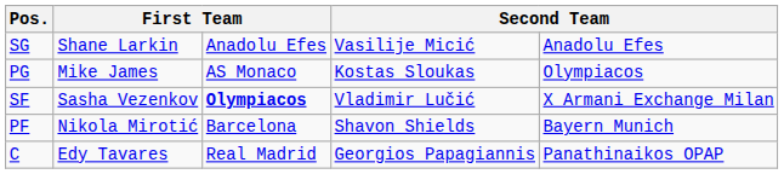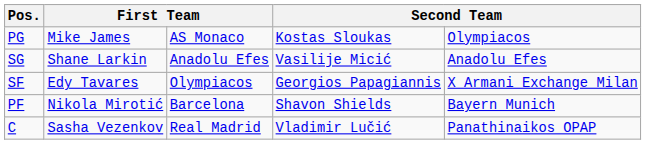rows swapped: PG <-> SG
SF | column 2: Sasha Vezenkov -> Edy Tavares
SF | column 3: bold -> normal
SF | column 4: Vladimir Lučić -> Georgios Papagiannis
C | column 2: Edy Tavares -> Sasha Vezenkov
C | column 4: Georgios Papagiannis -> Vladimir Lučić
